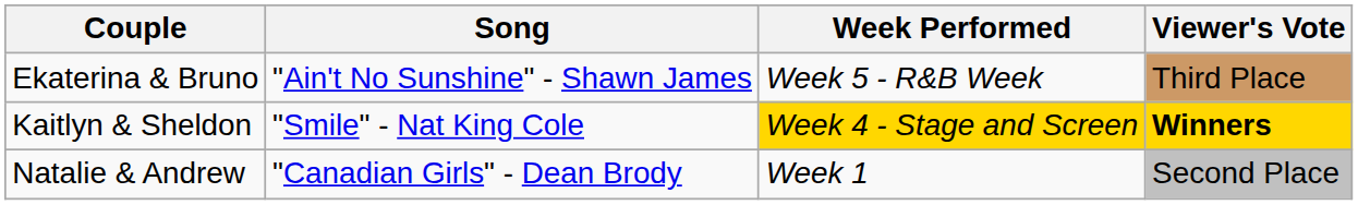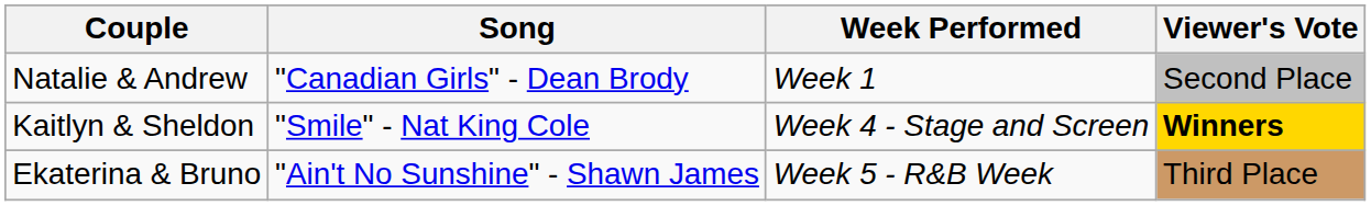rows swapped: Natalie & Andrew <-> Ekaterina & Bruno
Kaitlyn & Sheldon | Week Performed: gold background -> no background
